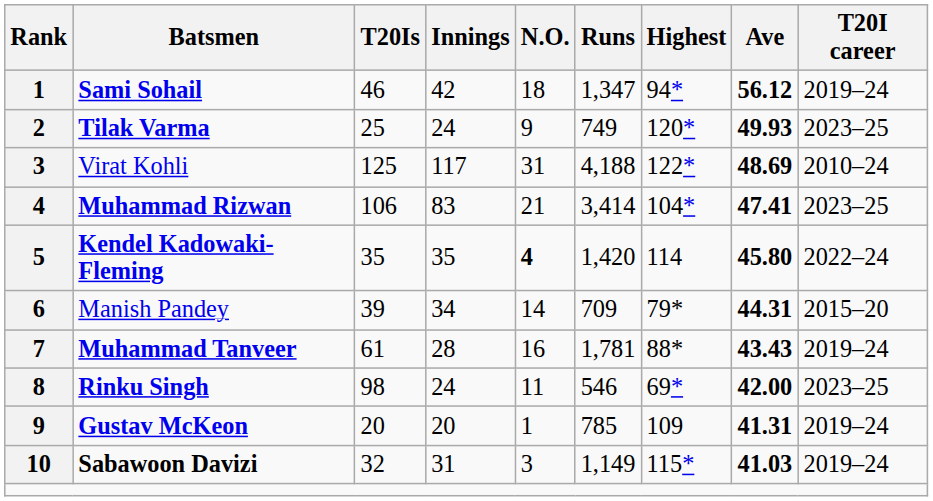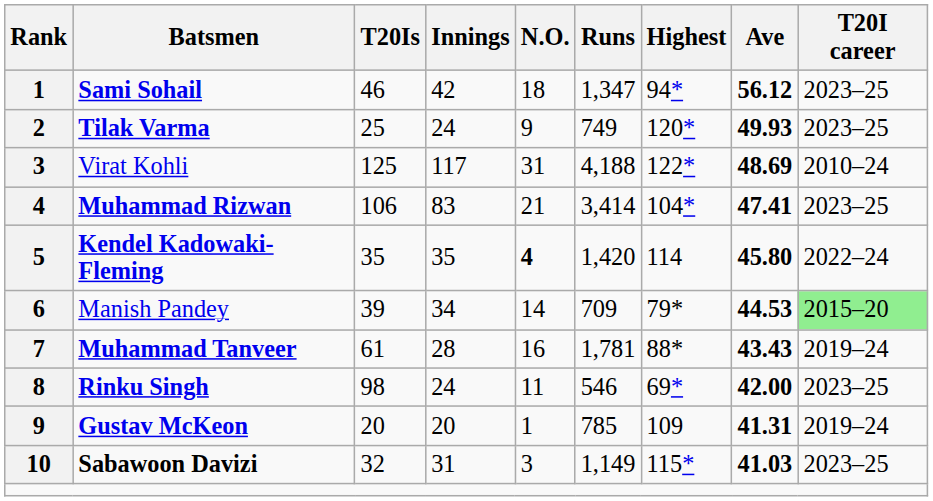Sami Sohail | T20I career: 2019–24 -> 2023–25
Manish Pandey | Ave: 44.31 -> 44.53
Manish Pandey | T20I career: no background -> lightgreen background
Sabawoon Davizi | T20I career: 2019–24 -> 2023–25
